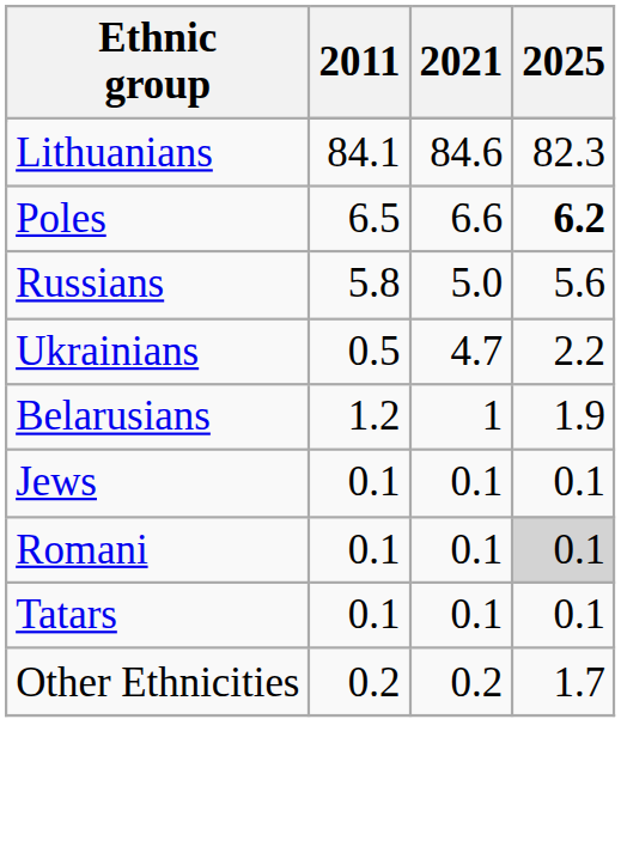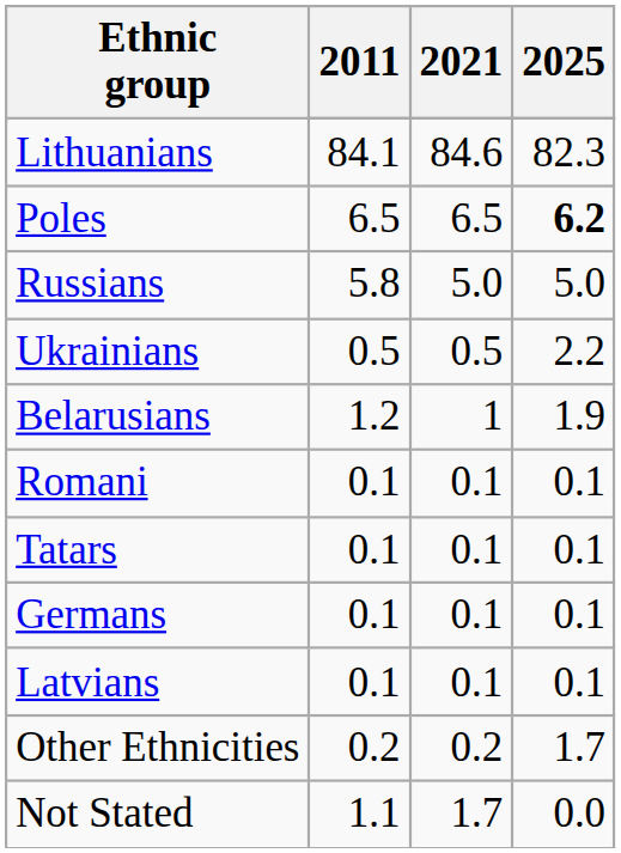Poles | 2021: 6.6 -> 6.5
Russians | 2025: 5.6 -> 5.0
Ukrainians | 2021: 4.7 -> 0.5
- row: Jews | 0.1 | 0.1 | 0.1
Romani | 2025: lightgrey background -> no background
+ row: Germans | 0.1 | 0.1 | 0.1
+ row: Latvians | 0.1 | 0.1 | 0.1
+ row: Not Stated | 1.1 | 1.7 | 0.0
